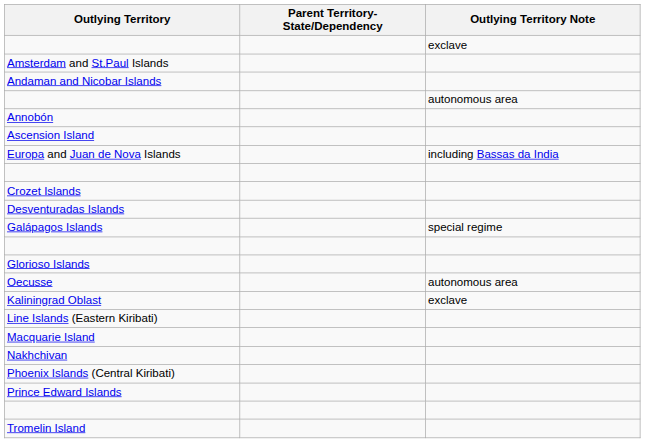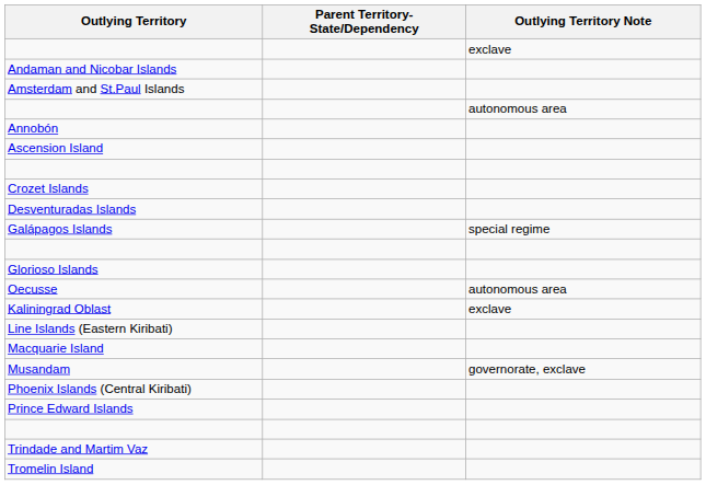rows swapped: Amsterdam and St.Paul Islands <-> Andaman and Nicobar Islands
- row: Europa and Juan de Nova Islands | including Bassas da India
+ row: Musandam | governorate, exclave
- row: Nakhchivan
+ row: Trindade and Martim Vaz
